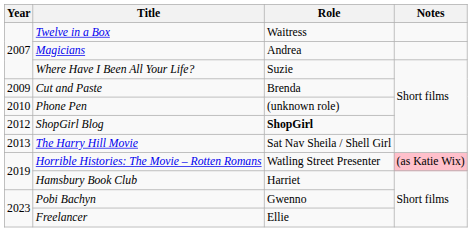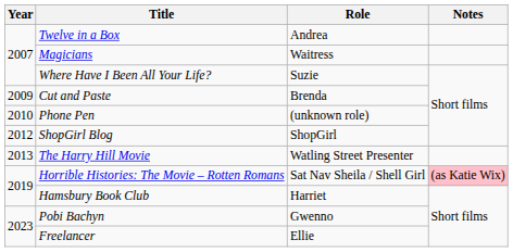Twelve in a Box | Role: Waitress -> Andrea
Magicians | Role: Andrea -> Waitress
ShopGirl Blog | Role: bold -> normal
The Harry Hill Movie | Role: Sat Nav Sheila / Shell Girl -> Watling Street Presenter
Horrible Histories: The Movie – Rotten Romans | Role: Watling Street Presenter -> Sat Nav Sheila / Shell Girl
